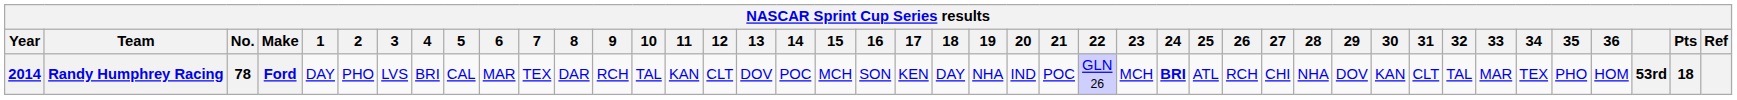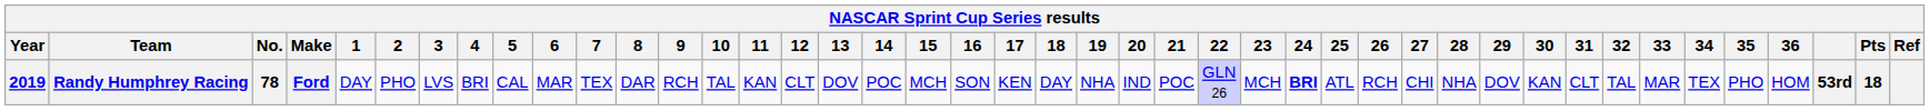Randy Humphrey Racing | Year: 2014 -> 2019
